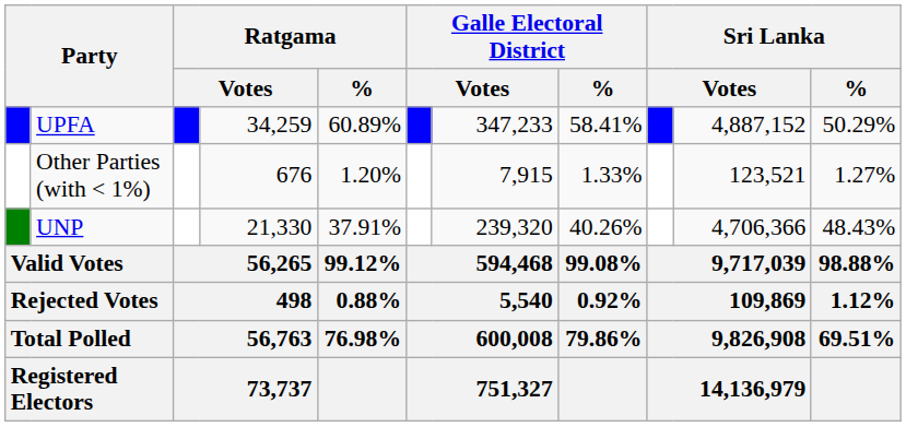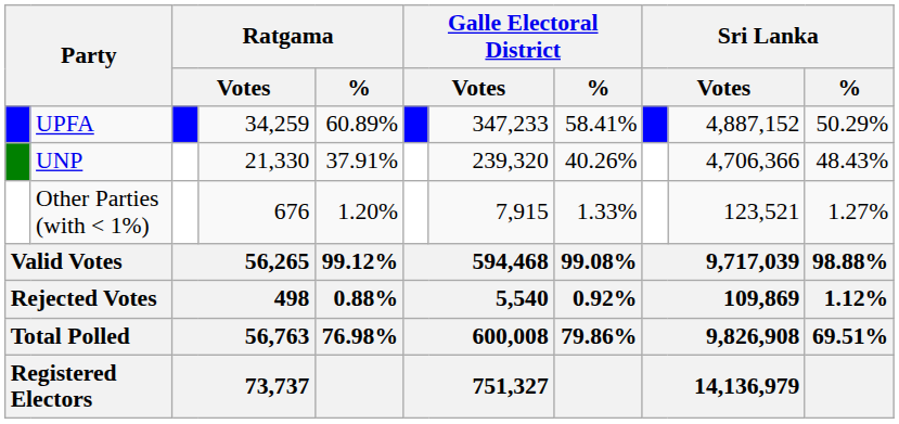rows swapped: UNP <-> Other Parties (with < 1%)
